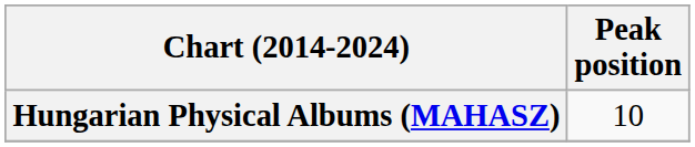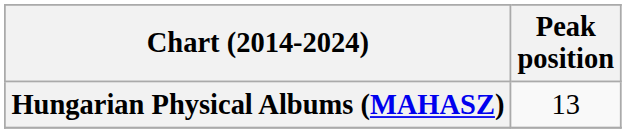Hungarian Physical Albums (MAHASZ) | Peak position: 10 -> 13
